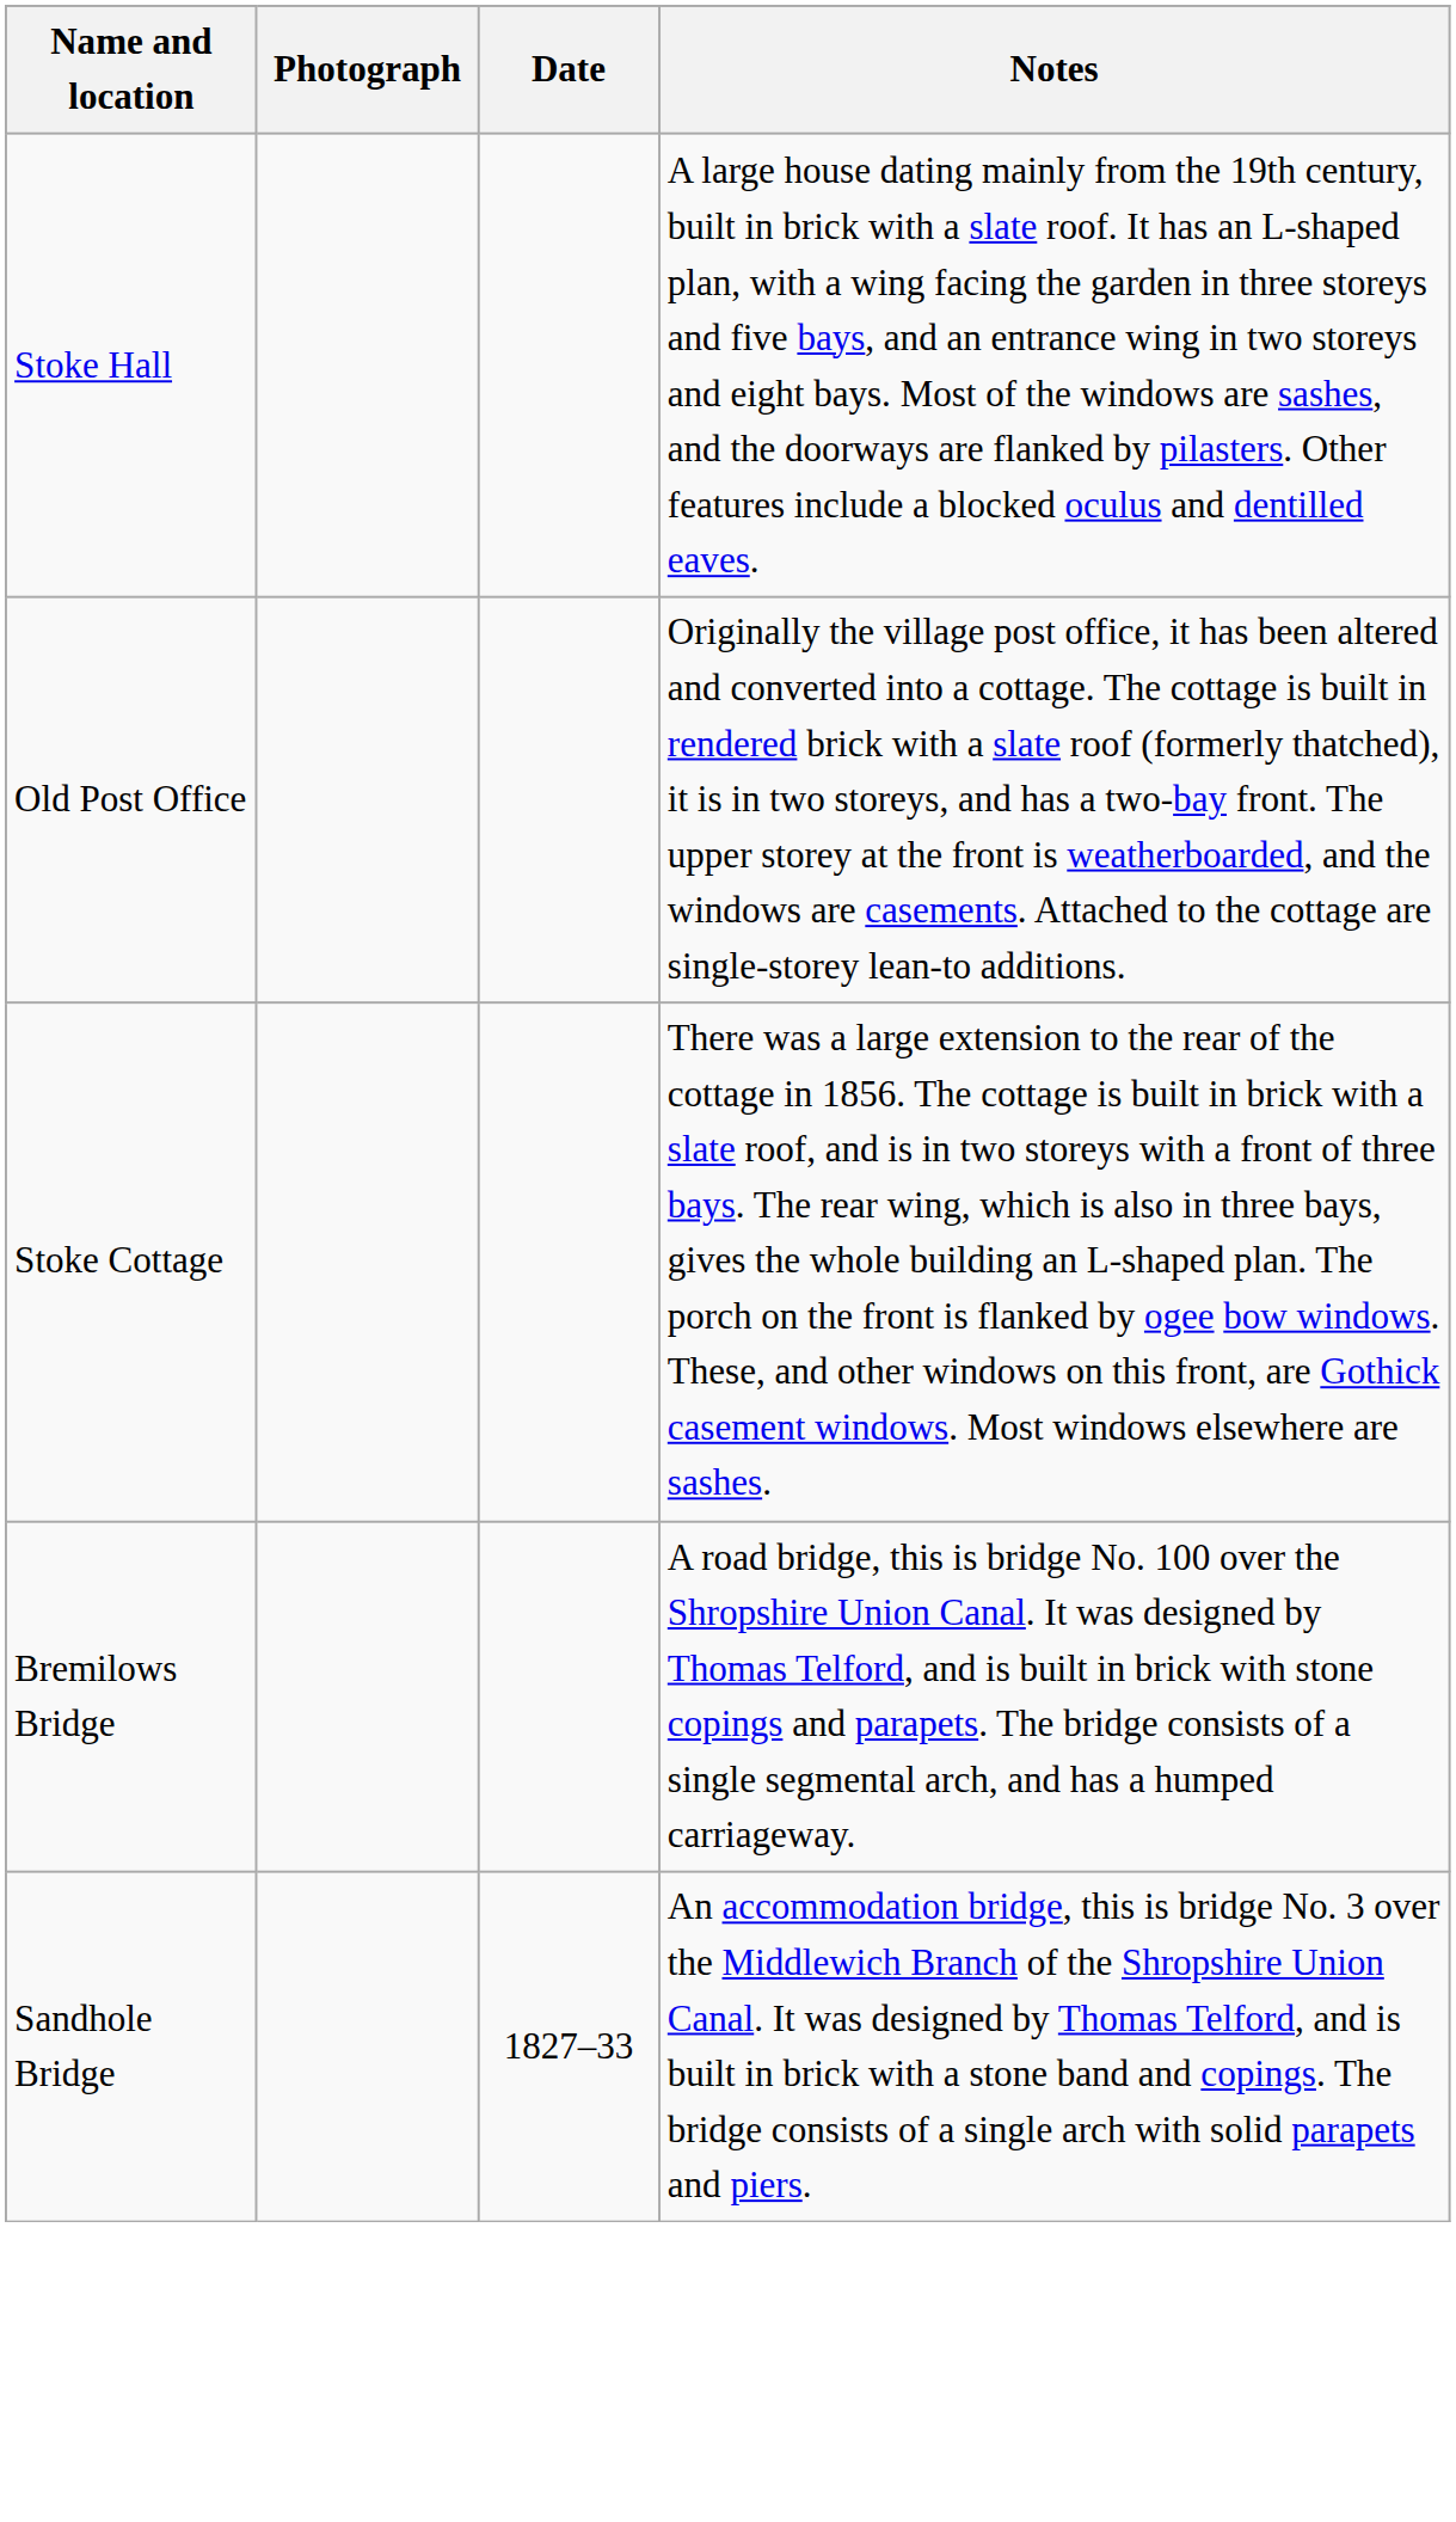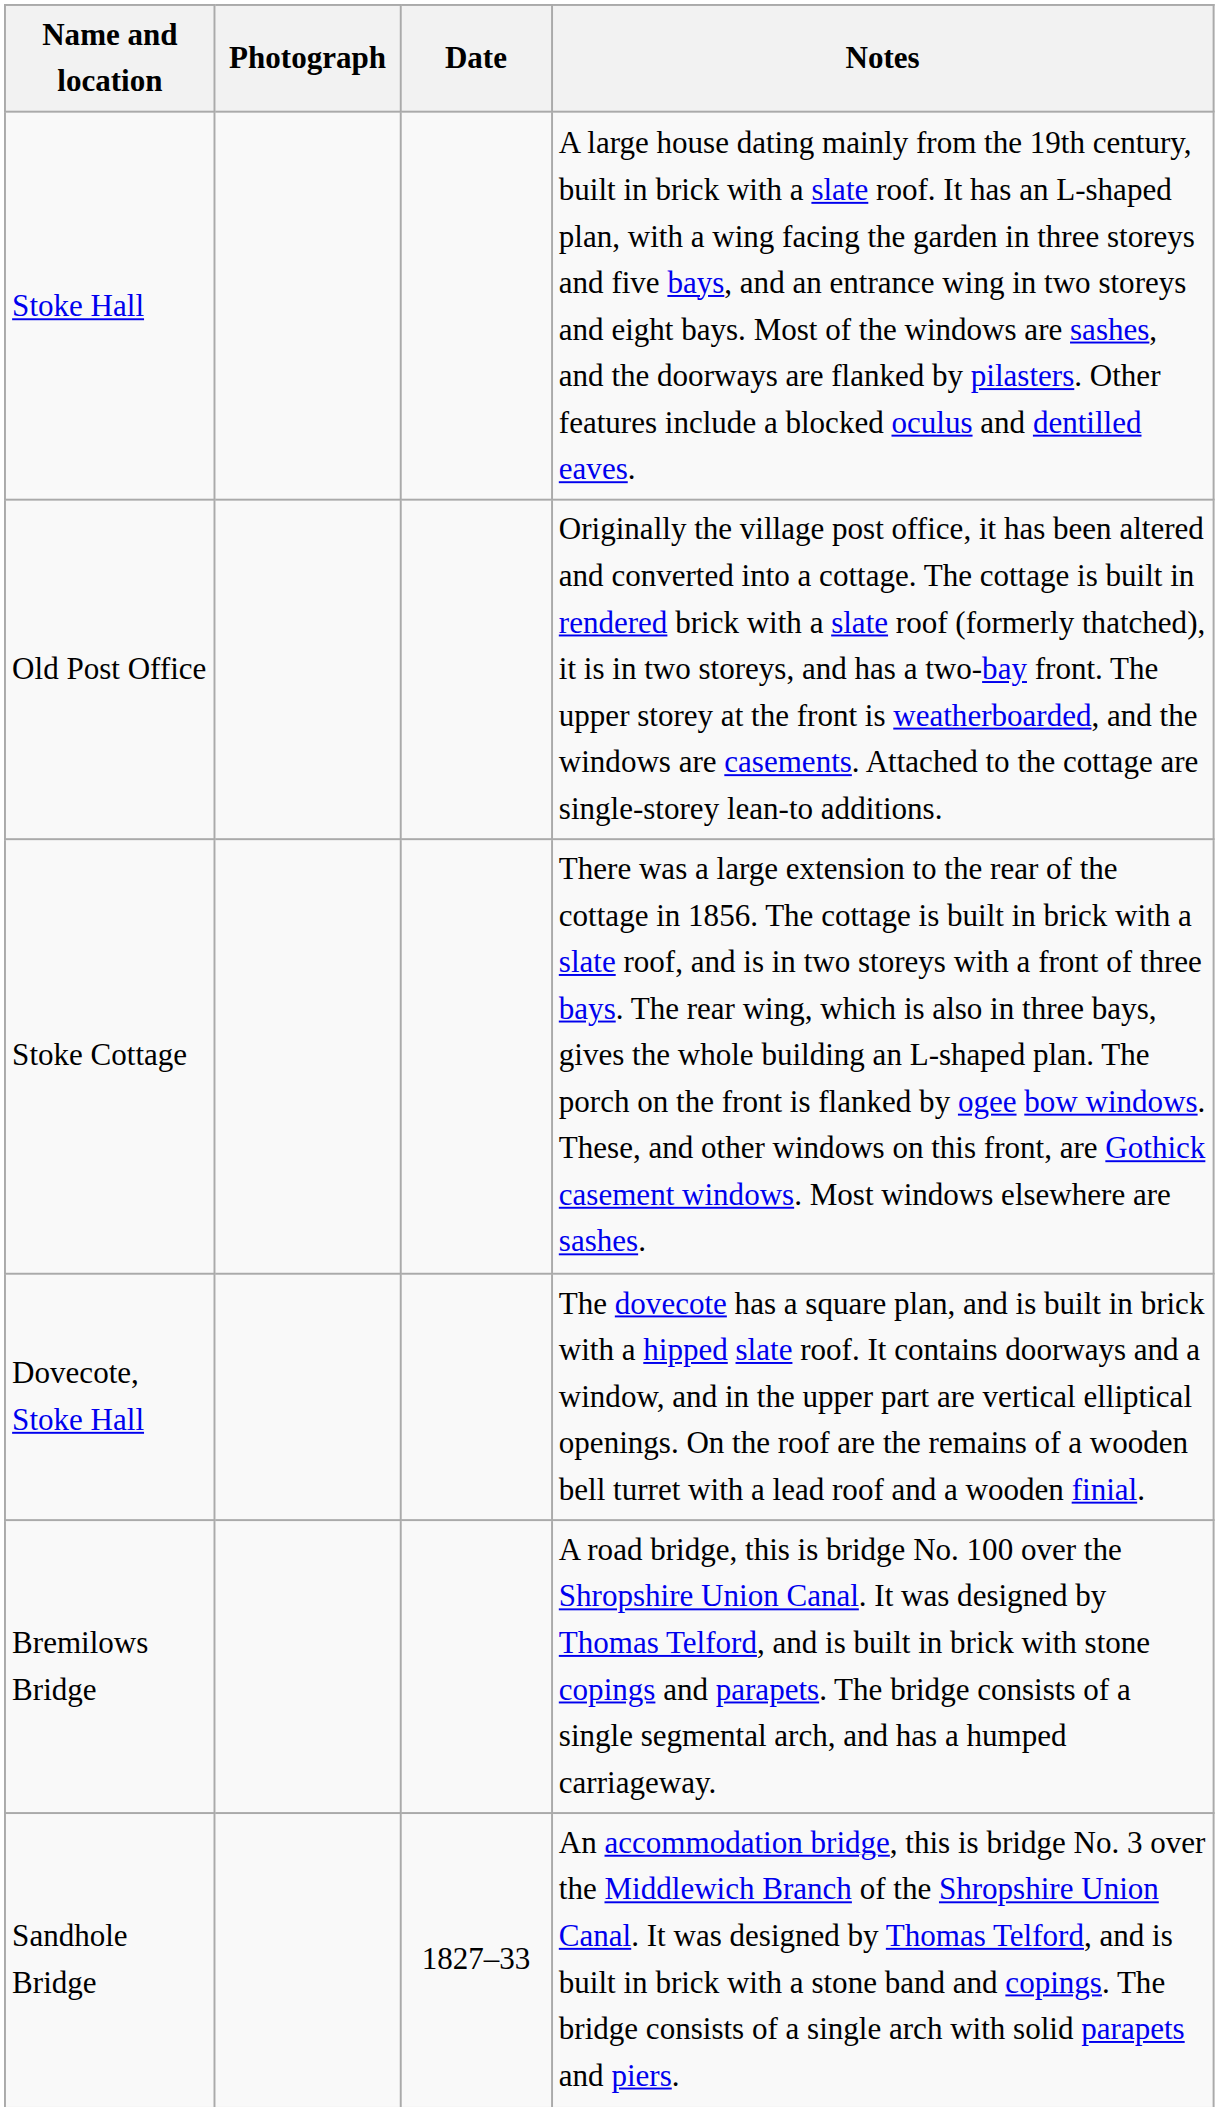+ row: Dovecote, Stoke Hall | The dovecote has a square plan, and is built in brick with a hipped slate roof. It contains doorways and a window, and in the upper part are vertical elliptical openings. On the roof are the remains of a wooden bell turret with a lead roof and a wooden finial.
